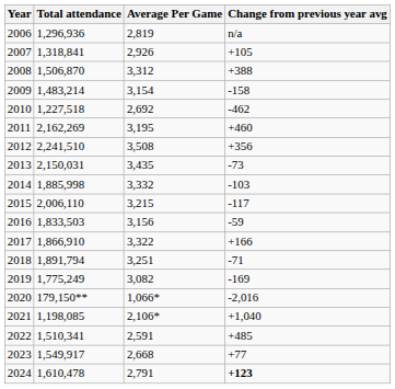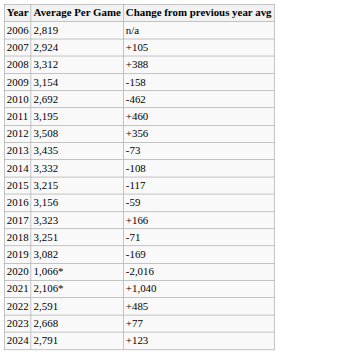- column: Total attendance | 1,296,936 | 1,318,841 | 1,506,870 | 1,483,214 | 1,227,518 | 2,162,269 | 2,241,510 | 2,150,031 | 1,885,998 | 2,006,110 | 1,833,503 | 1,866,910 | 1,891,794 | 1,775,249 | 179,150** | 1,198,085 | 1,510,341 | 1,549,917 | 1,610,478
2007 | Average Per Game: 2,926 -> 2,924
2014 | Change from previous year avg: -103 -> -108
2017 | Average Per Game: 3,322 -> 3,323
2024 | Change from previous year avg: bold -> normal
